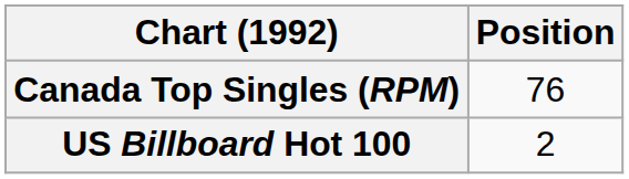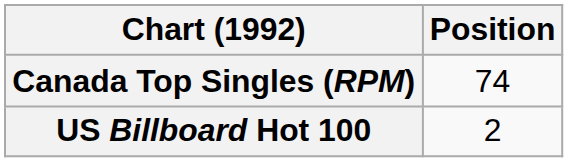Canada Top Singles (RPM) | Position: 76 -> 74
